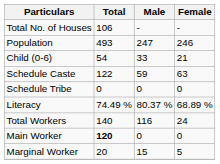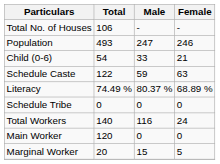rows swapped: Schedule Tribe <-> Literacy
Main Worker | Total: bold -> normal
